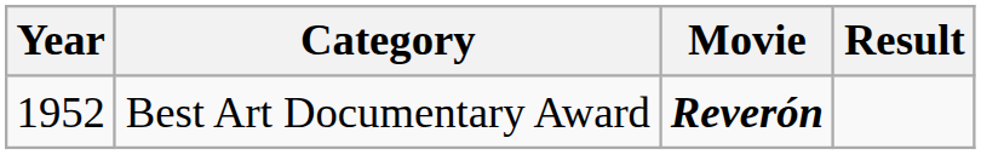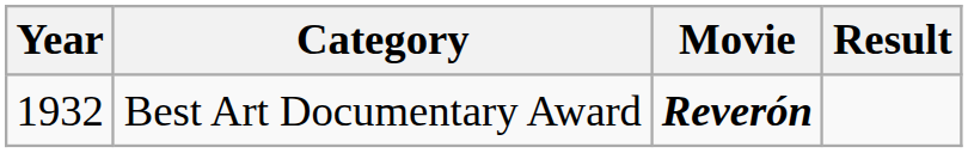Best Art Documentary Award | Year: 1952 -> 1932
